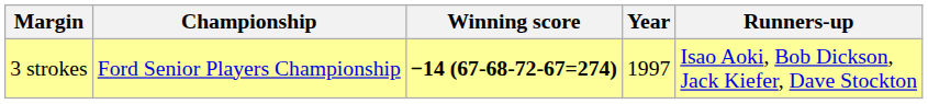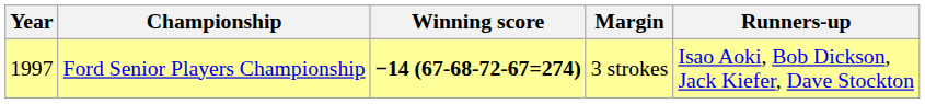columns swapped: Year <-> Margin
